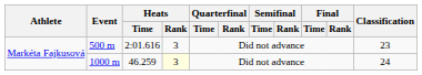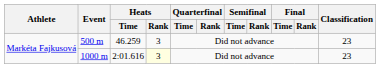500 m | Heats / Time: 2:01.616 -> 46.259
1000 m | Heats / Time: 46.259 -> 2:01.616
1000 m | Classification: 24 -> 23
